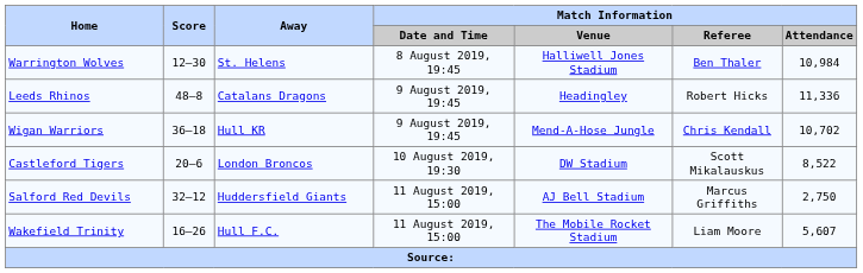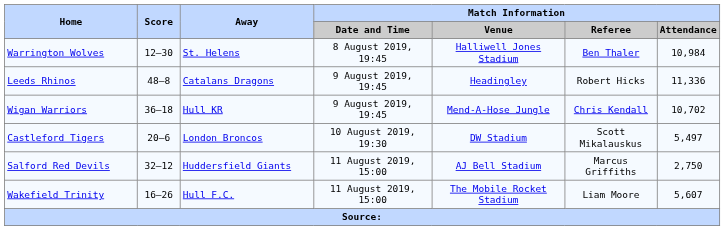Castleford Tigers | Match Information / Attendance: 8,522 -> 5,497
